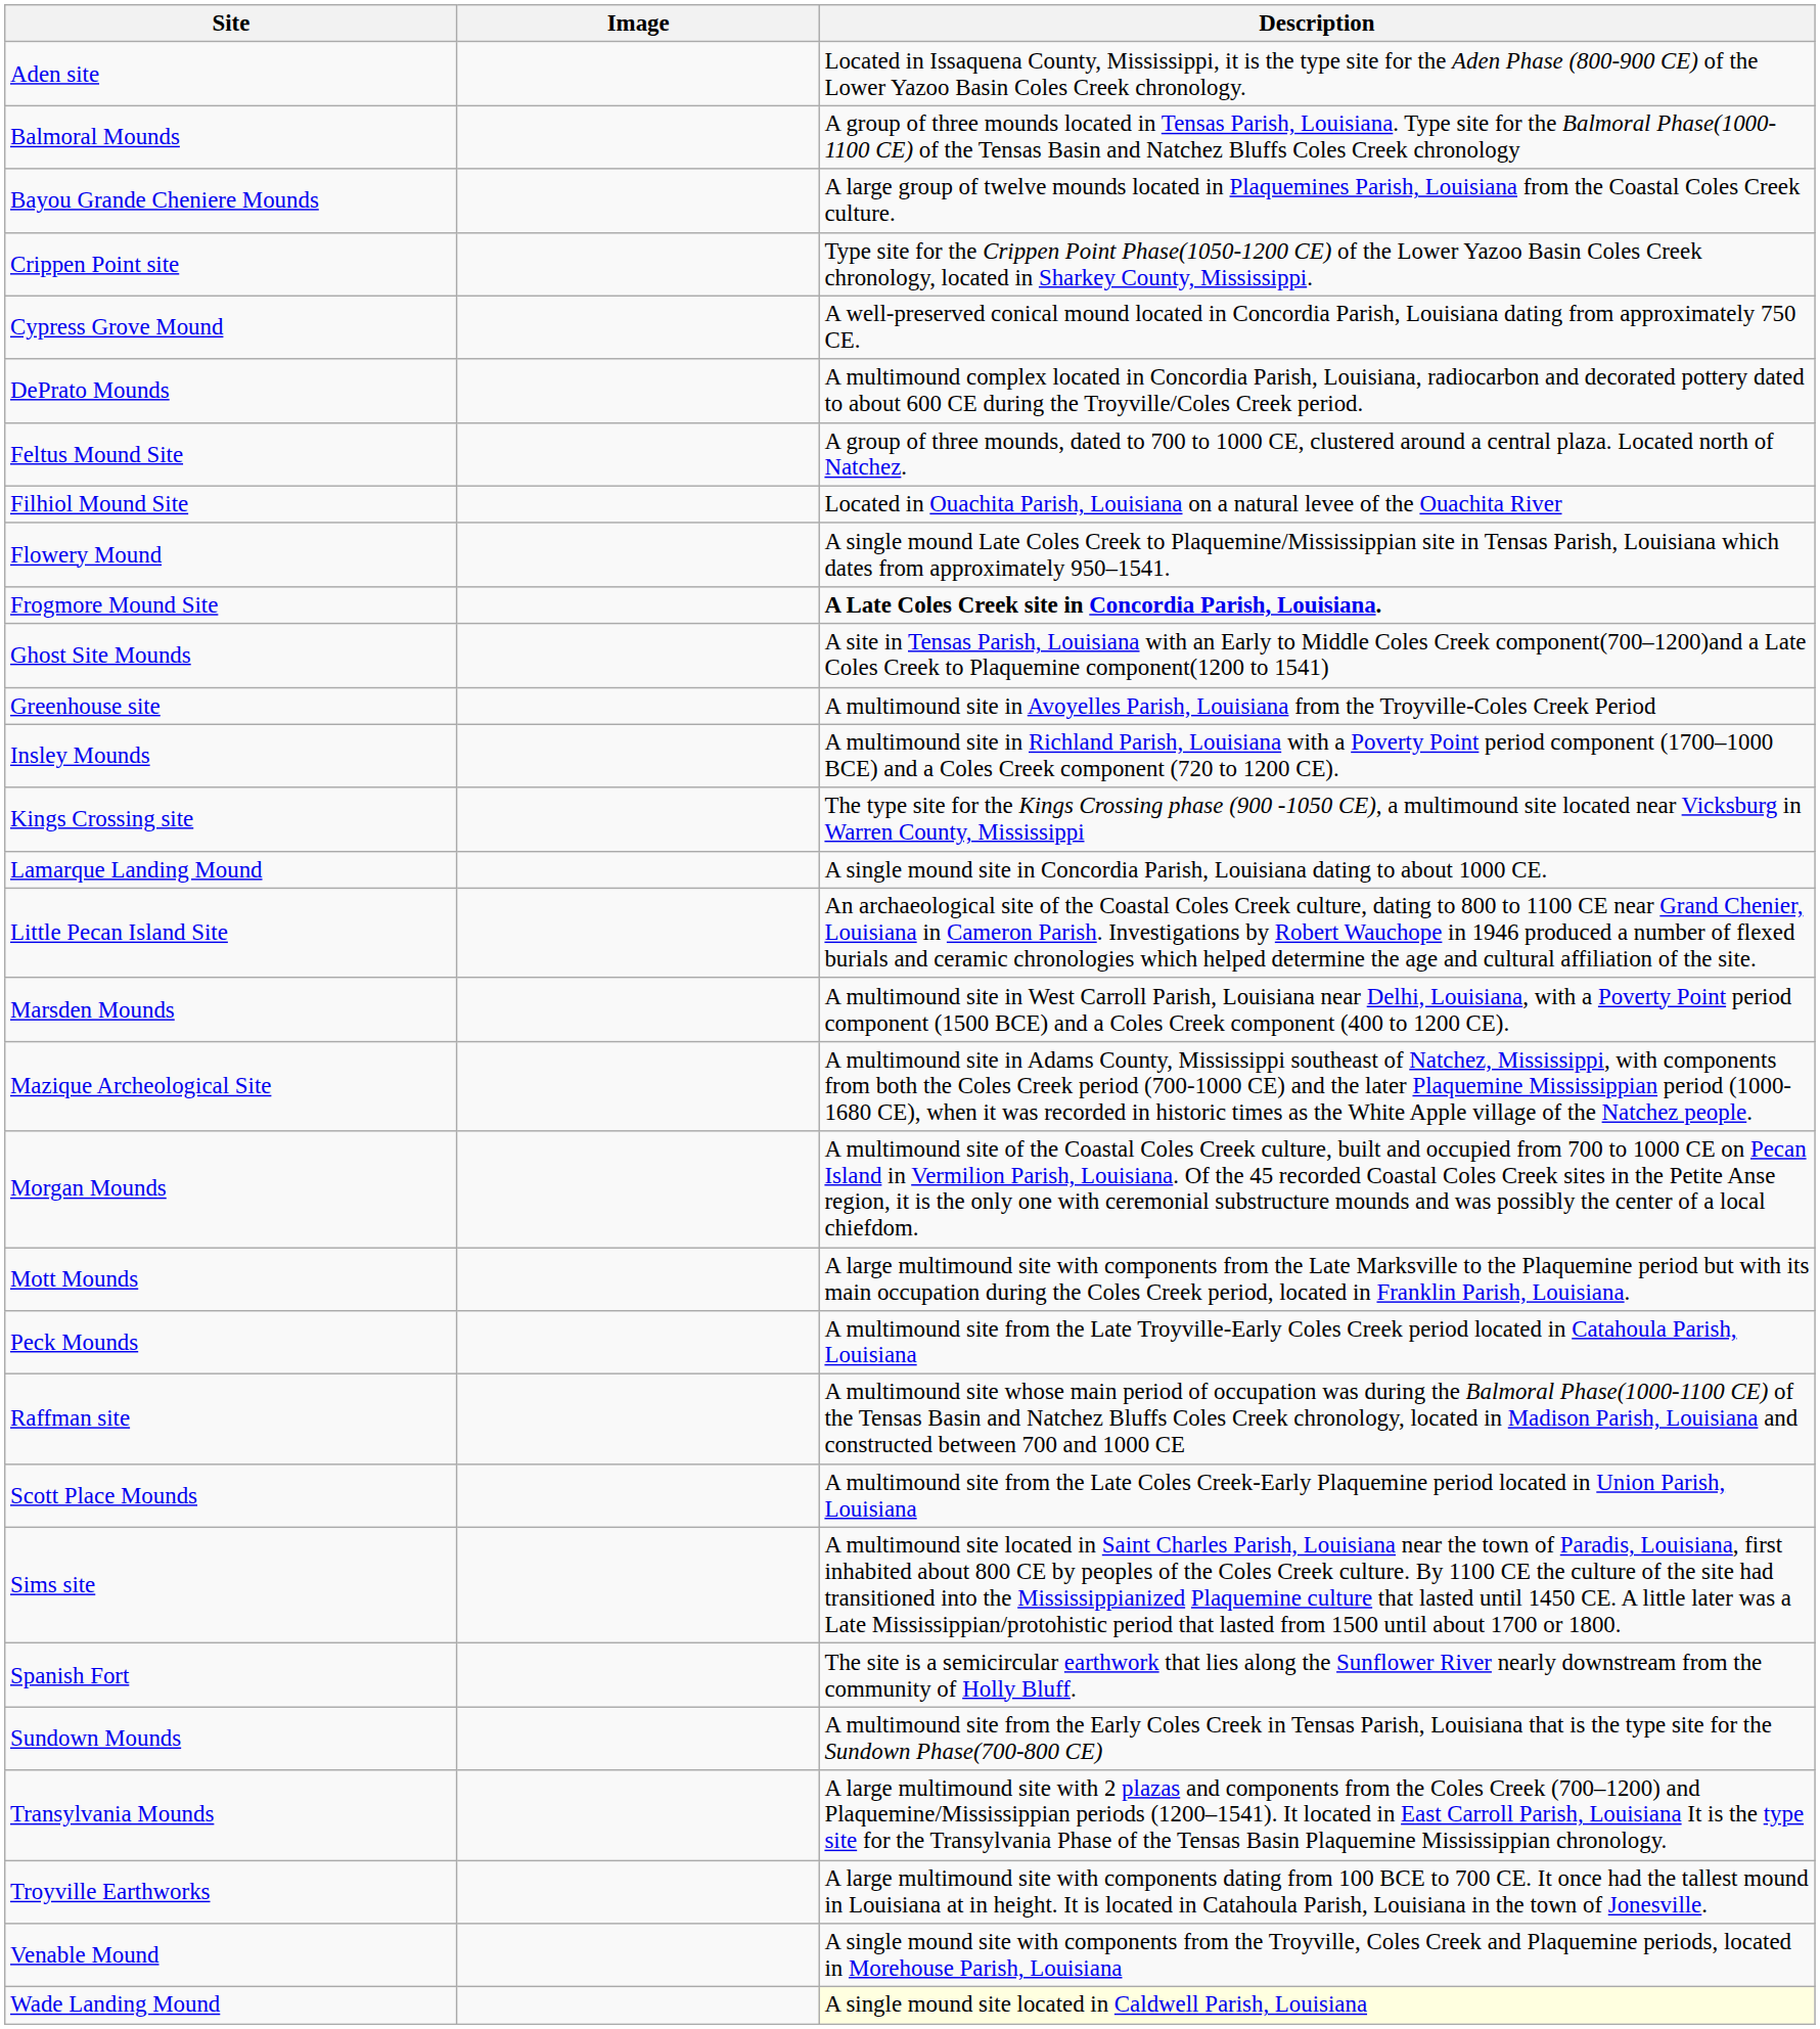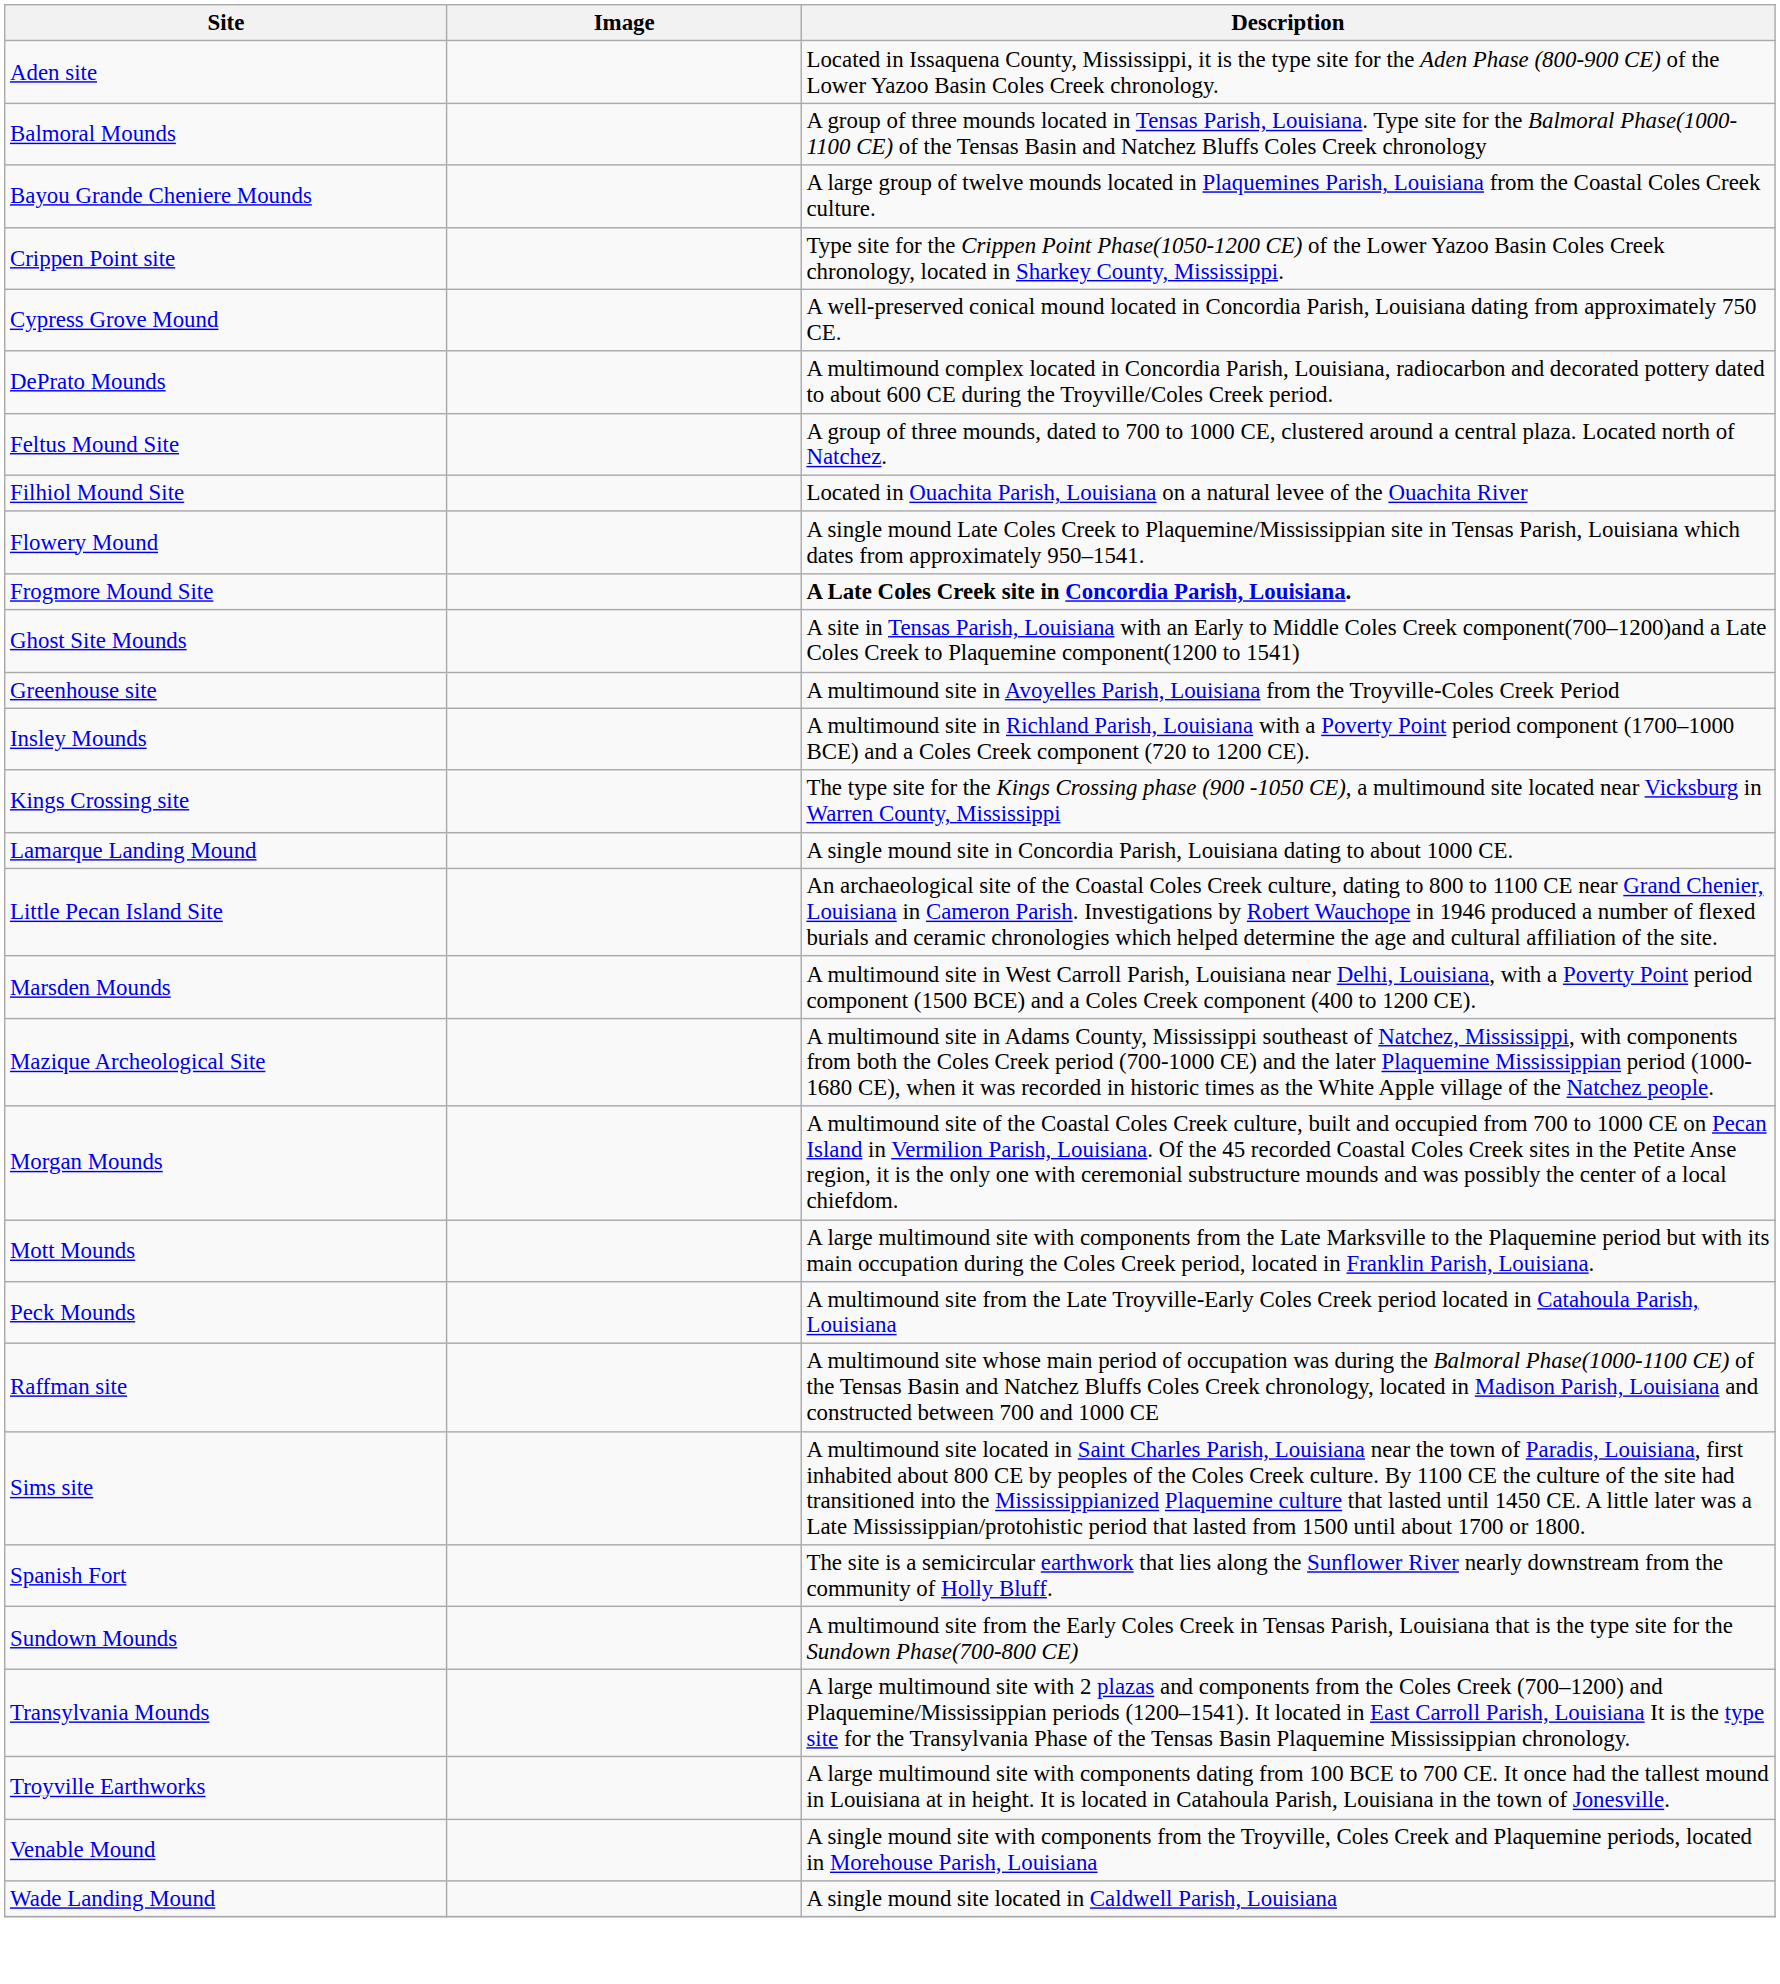- row: Scott Place Mounds | A multimound site from the Late Coles Creek-Early Plaquemine period located in Union Parish, Louisiana
Wade Landing Mound | Description: lightyellow background -> no background
